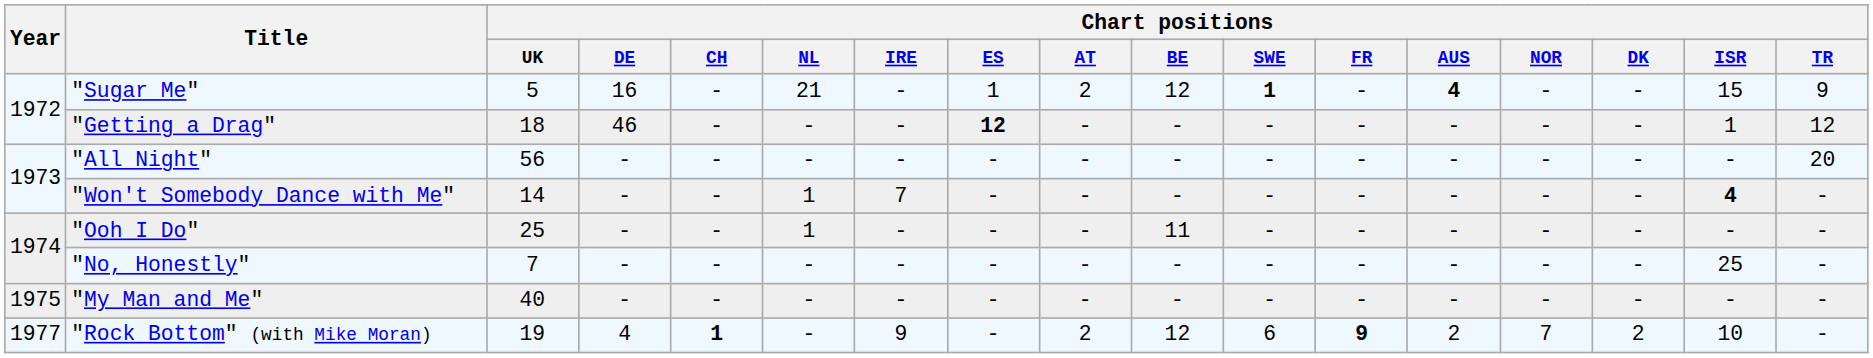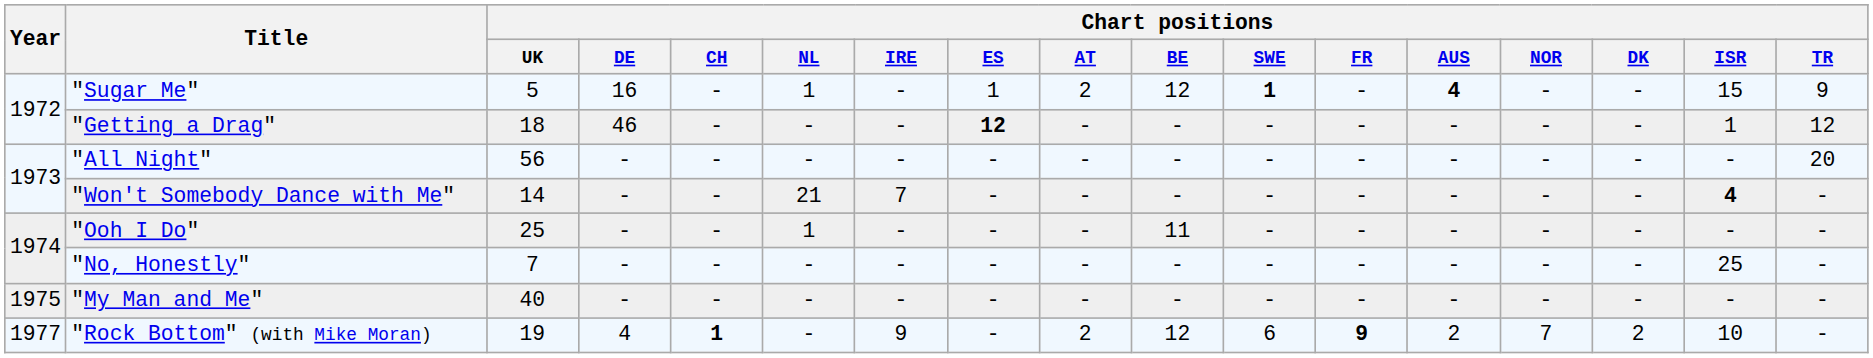"Sugar Me" | Chart positions / NL: 21 -> 1
"Won't Somebody Dance with Me" | Chart positions / NL: 1 -> 21
